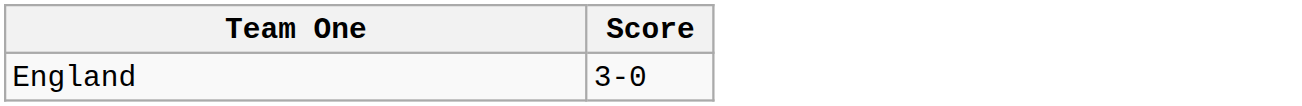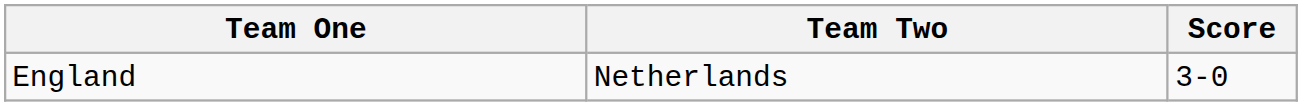+ column: Team Two | Netherlands
